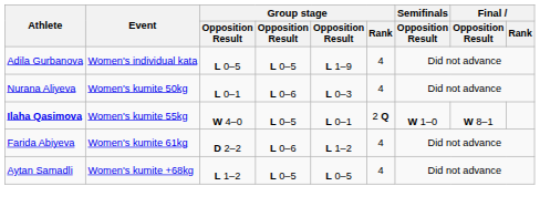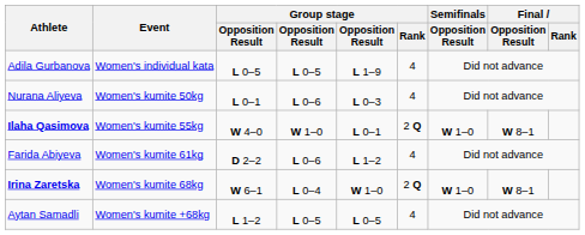Ilaha Qasimova | column 4: L 0–5 -> W 1–0
+ row: Irina Zaretska | Women's kumite 68kg | W 6–1 | L 0–4 | W 1–0 | 2 Q | W 1–0 | W 8–1
